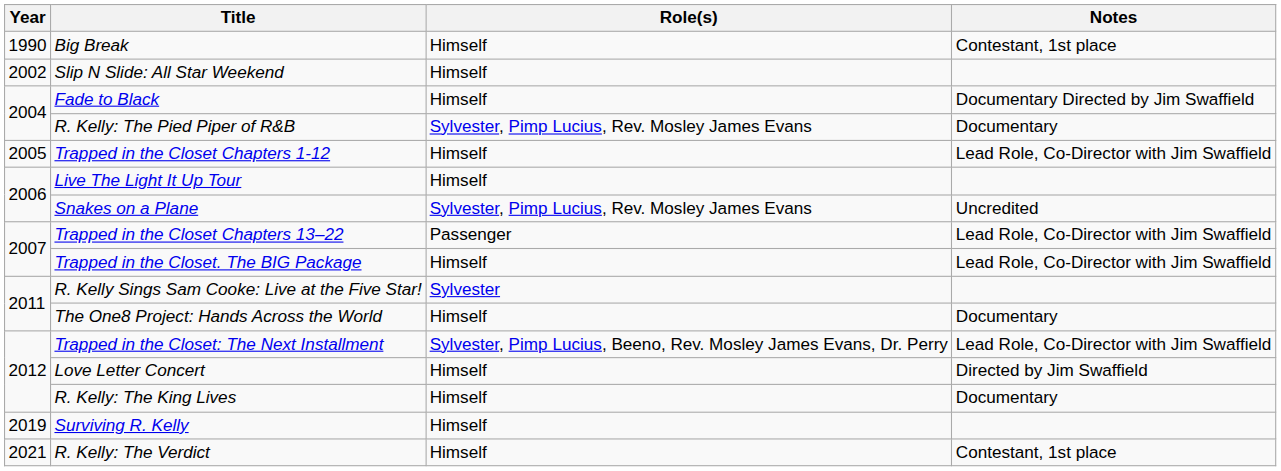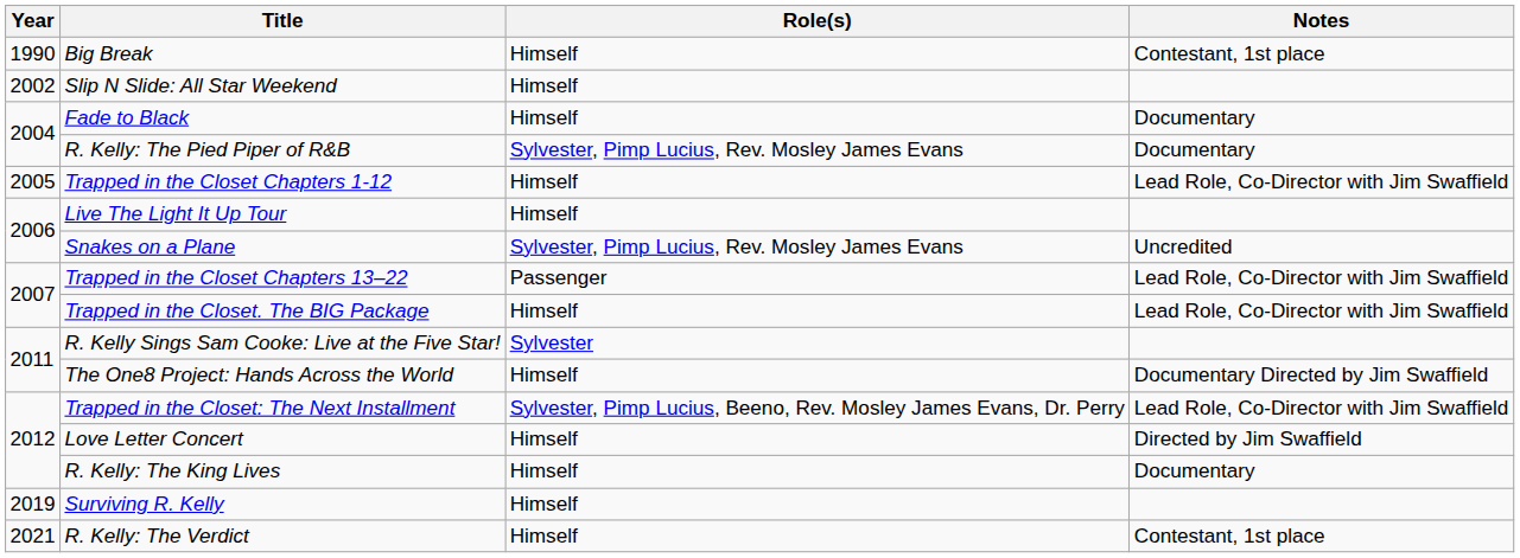Fade to Black | Notes: Documentary Directed by Jim Swaffield -> Documentary
The One8 Project: Hands Across the World | Notes: Documentary -> Documentary Directed by Jim Swaffield
